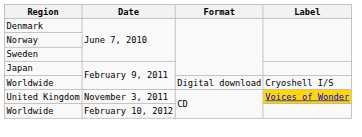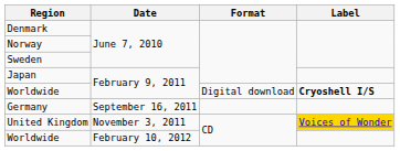Worldwide / February 9, 2011 | Label: normal -> bold
+ row: Germany | September 16, 2011
